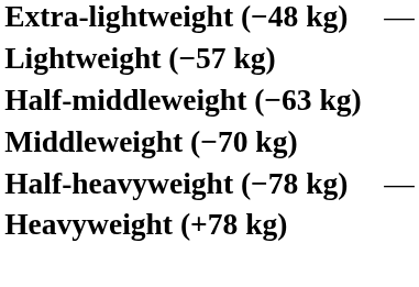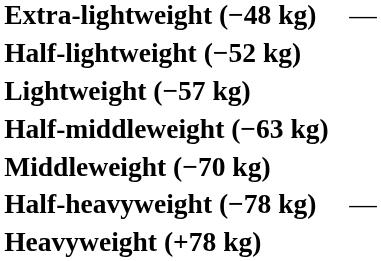+ row: Half-lightweight (−52 kg)
